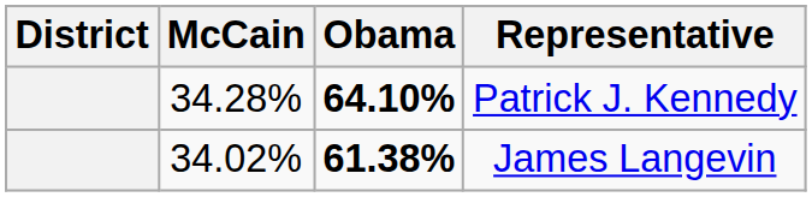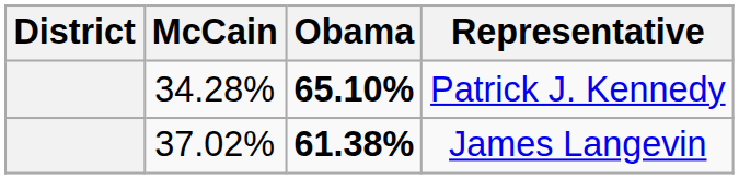Patrick J. Kennedy | Obama: 64.10% -> 65.10%
James Langevin | McCain: 34.02% -> 37.02%
